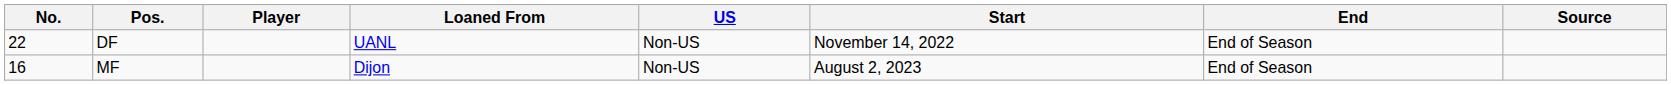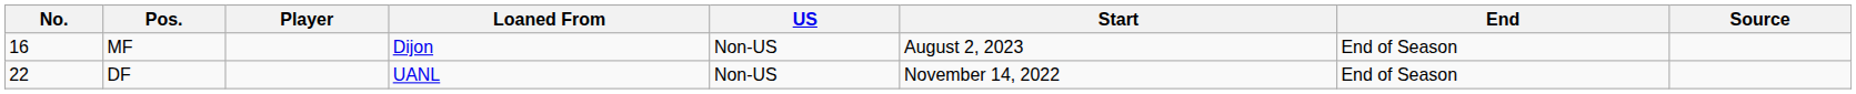rows swapped: DF <-> MF
